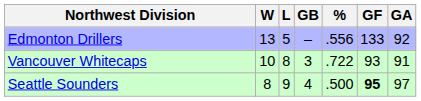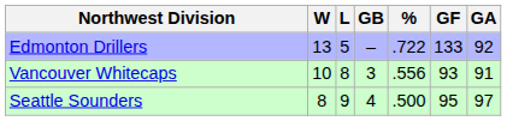Edmonton Drillers | %: .556 -> .722
Vancouver Whitecaps | %: .722 -> .556
Seattle Sounders | GF: bold -> normal
